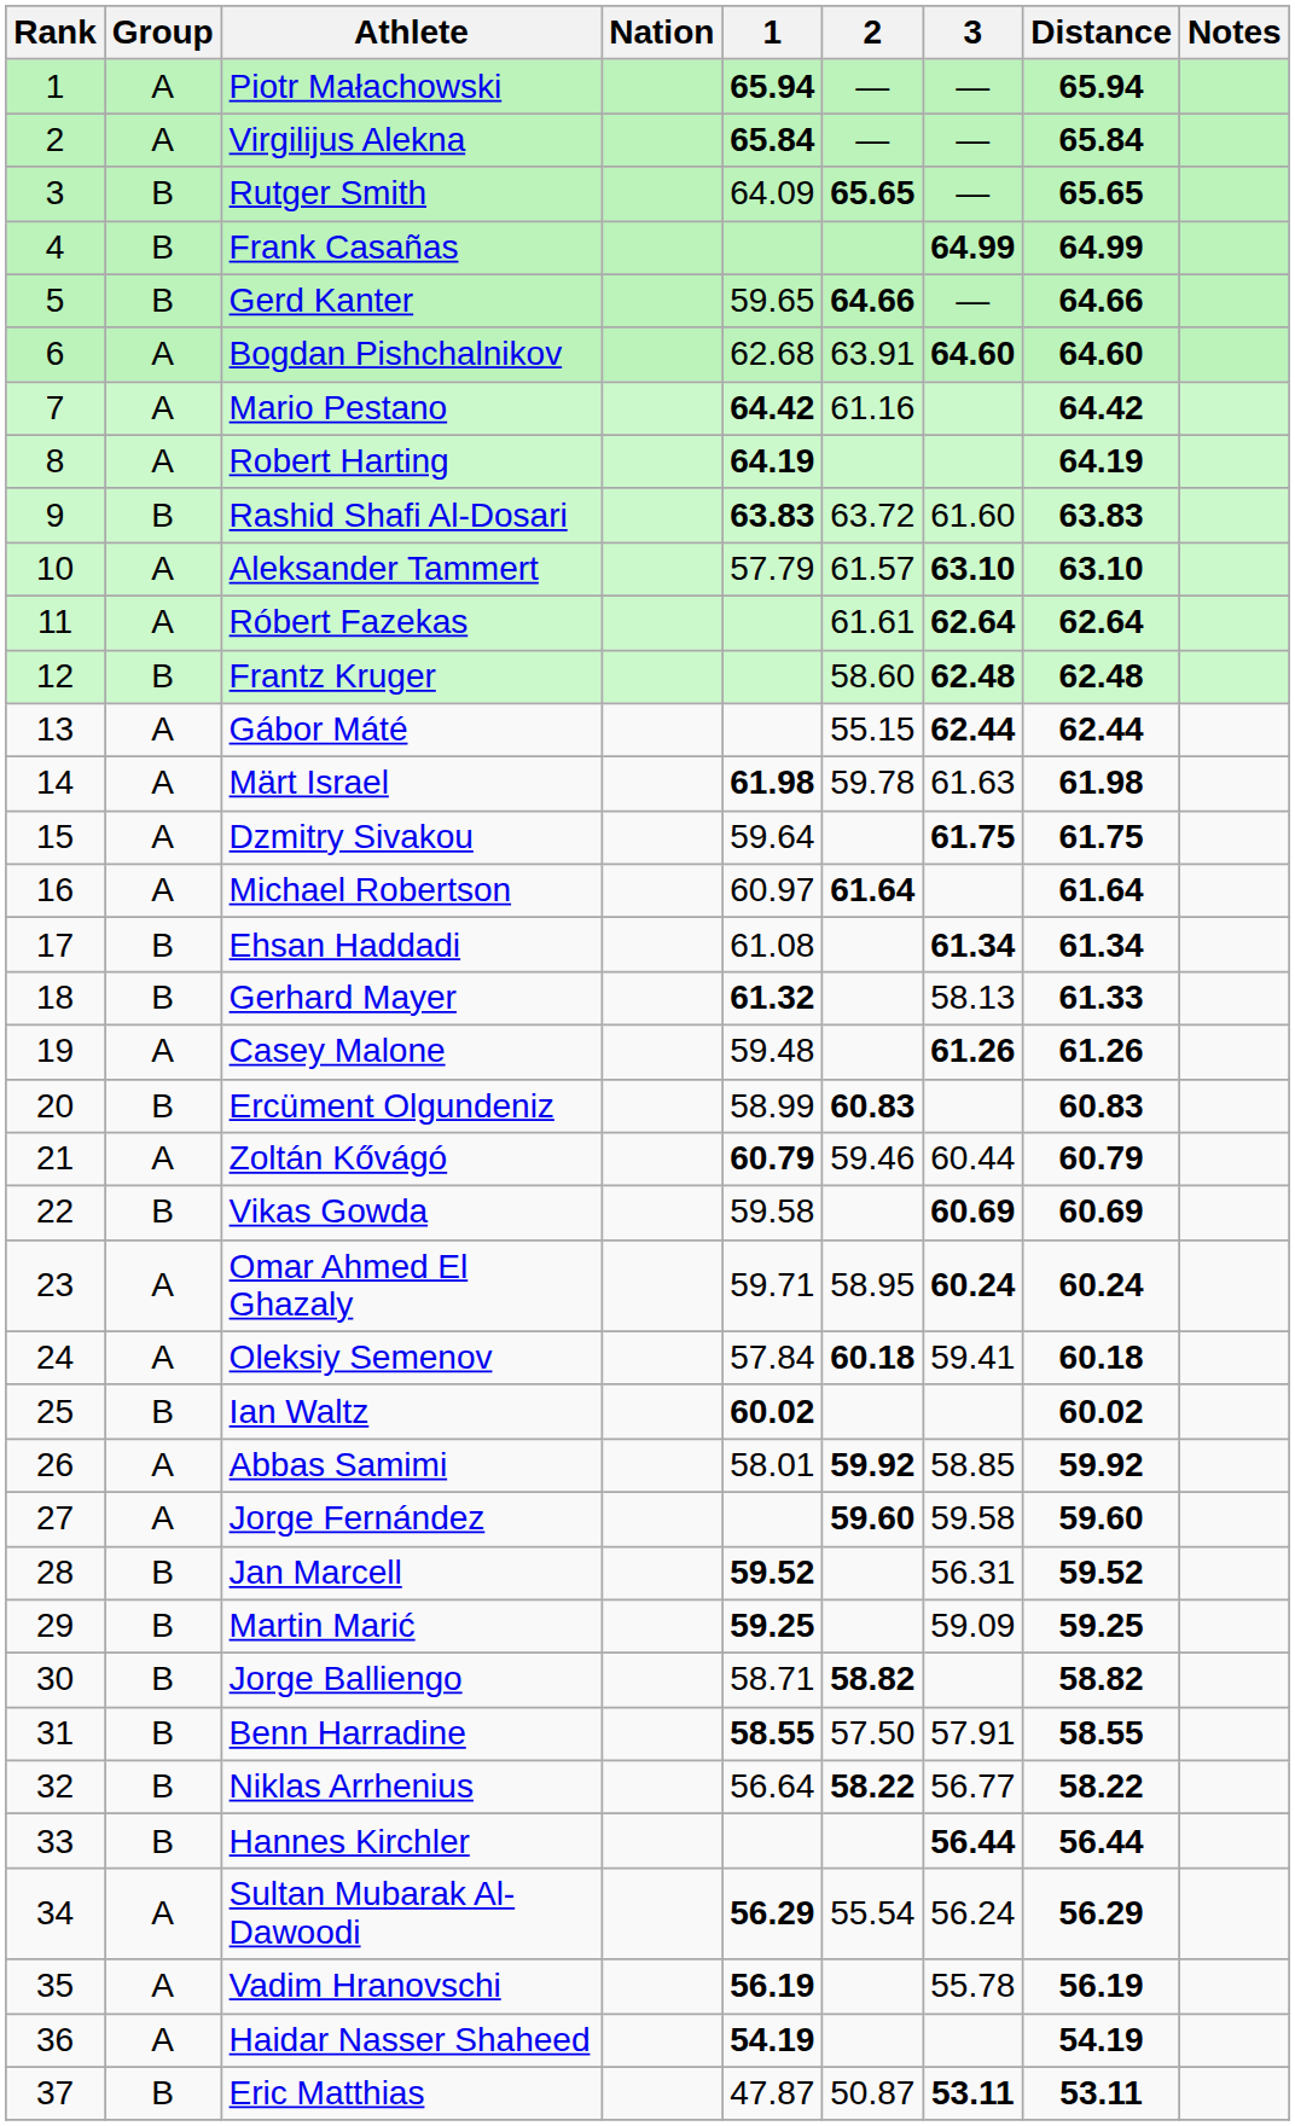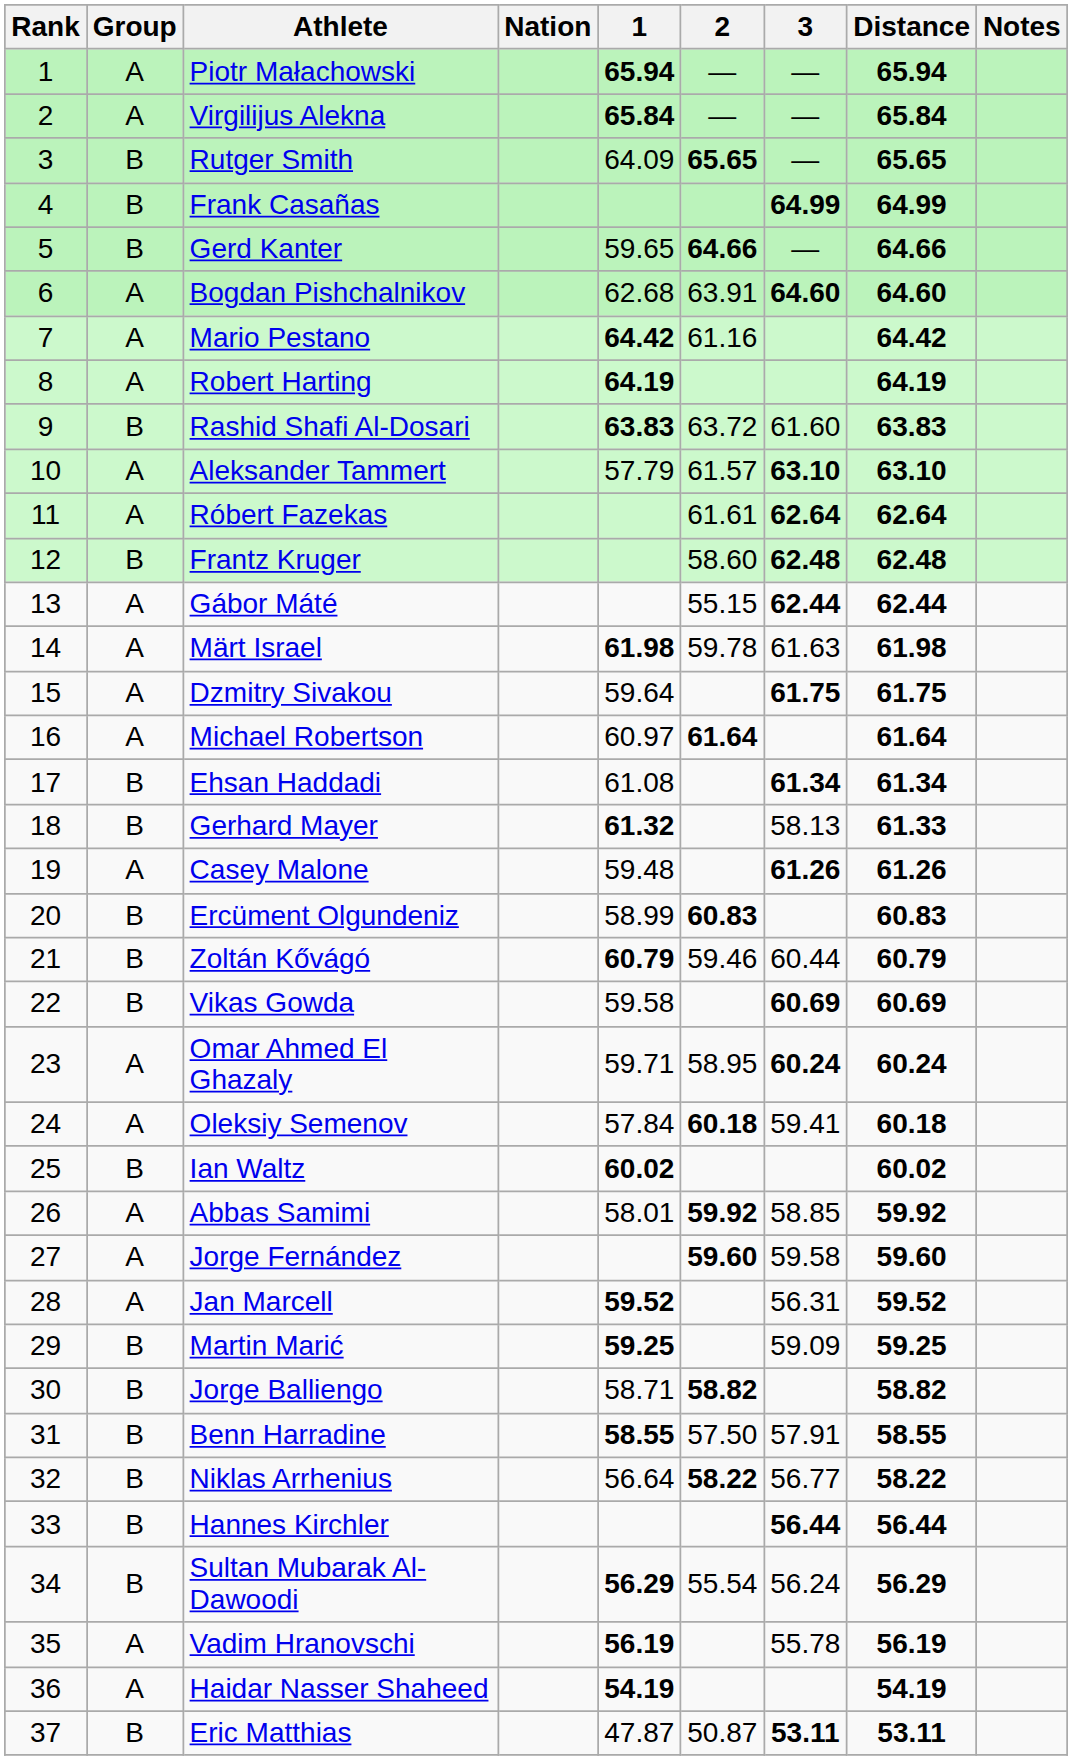Zoltán Kővágó | Group: A -> B
Jan Marcell | Group: B -> A
Sultan Mubarak Al-Dawoodi | Group: A -> B
